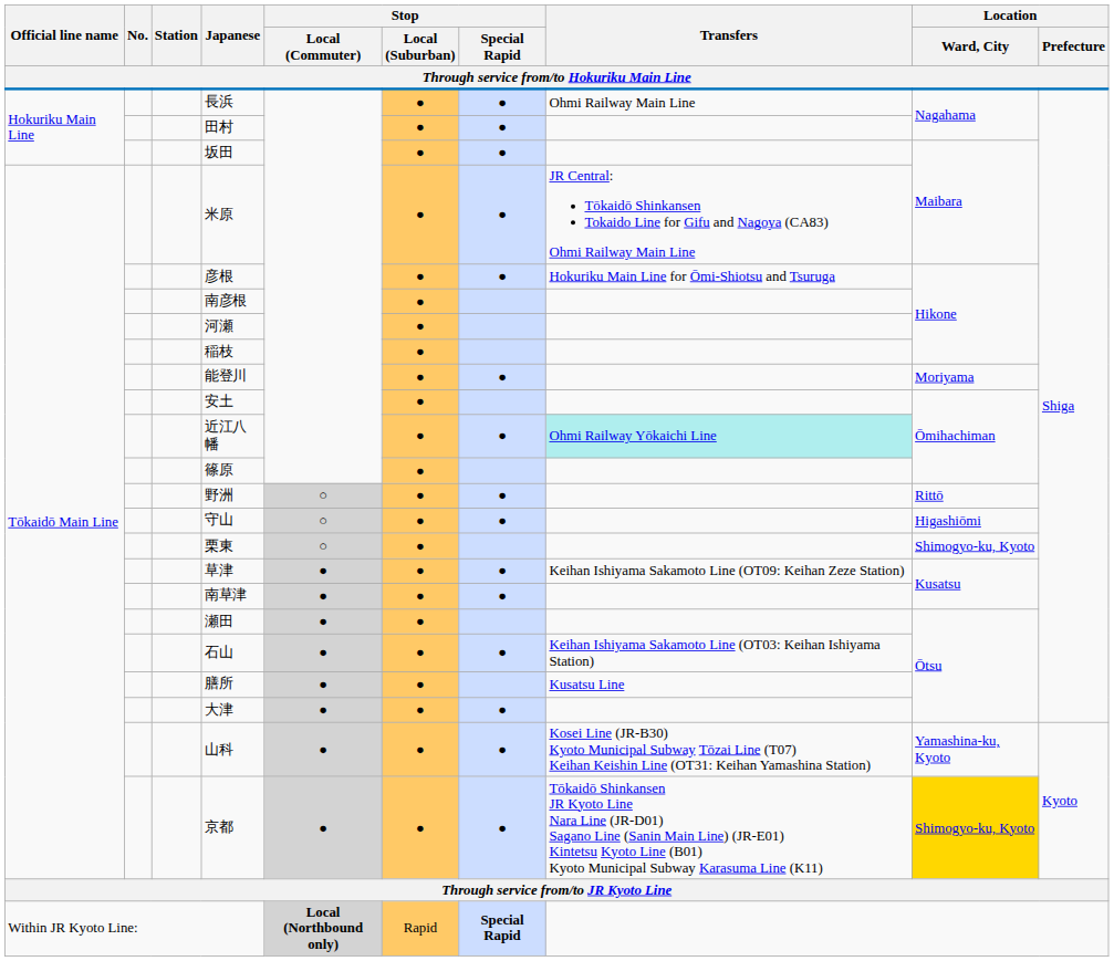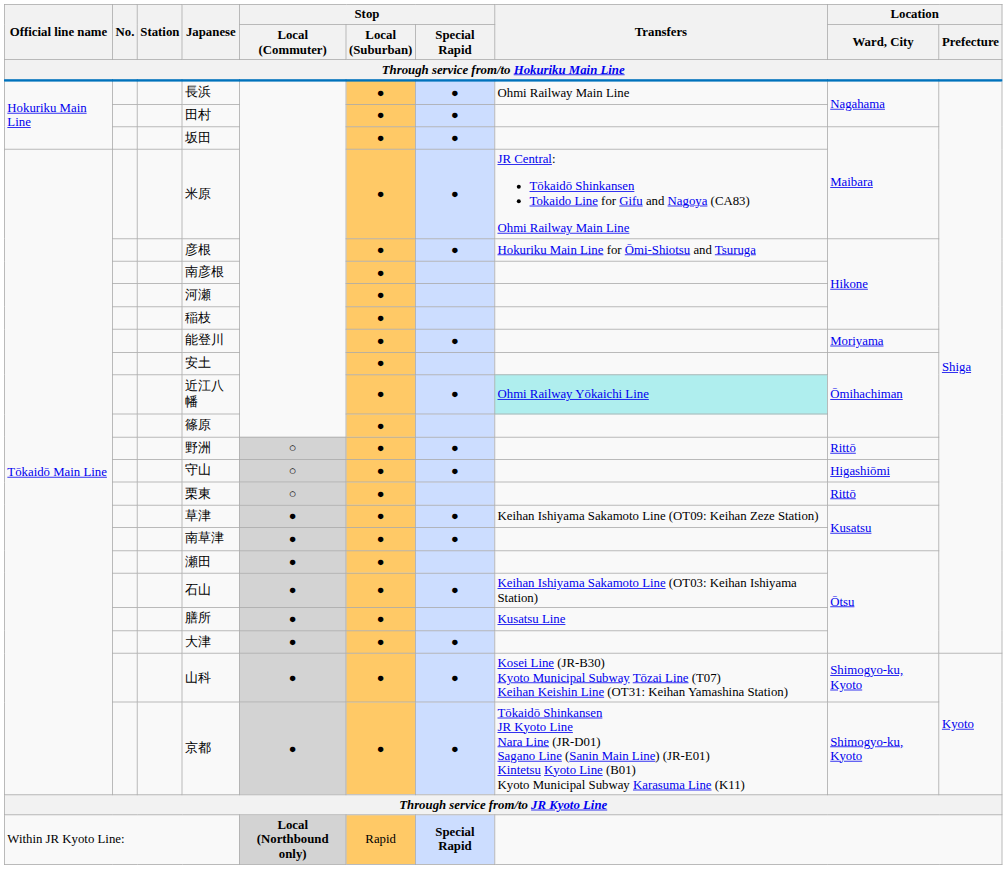栗東 | Location / Ward, City: Shimogyo-ku, Kyoto -> Rittō
山科 | Location / Ward, City: Yamashina-ku, Kyoto -> Shimogyo-ku, Kyoto
京都 | Location / Ward, City: gold background -> no background
